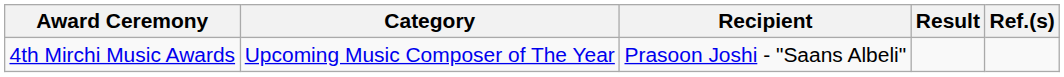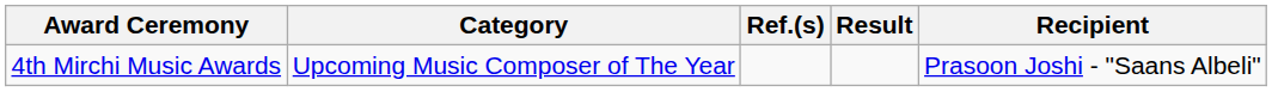columns swapped: Recipient <-> Ref.(s)
